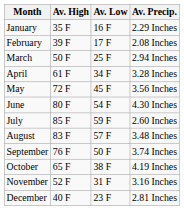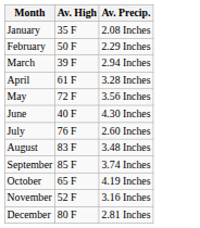- column: Av. Low | 16 F | 17 F | 25 F | 34 F | 45 F | 54 F | 59 F | 57 F | 50 F | 38 F | 31 F | 23 F
January | Av. Precip.: 2.29 Inches -> 2.08 Inches
February | Av. High: 39 F -> 50 F
February | Av. Precip.: 2.08 Inches -> 2.29 Inches
March | Av. High: 50 F -> 39 F
June | Av. High: 80 F -> 40 F
July | Av. High: 85 F -> 76 F
September | Av. High: 76 F -> 85 F
December | Av. High: 40 F -> 80 F
